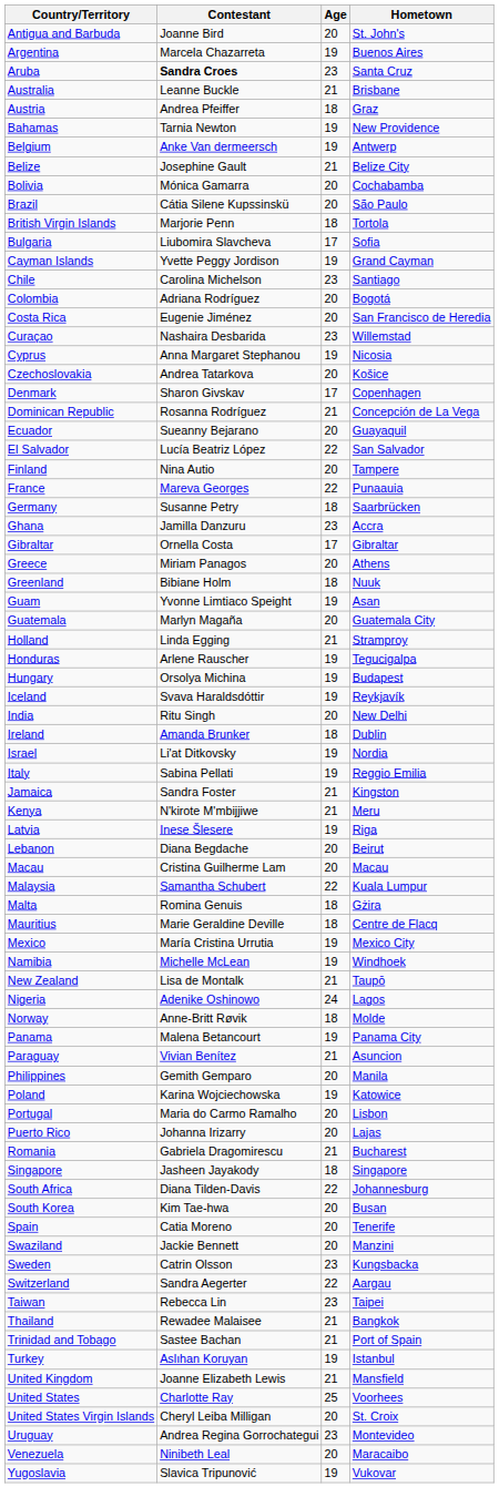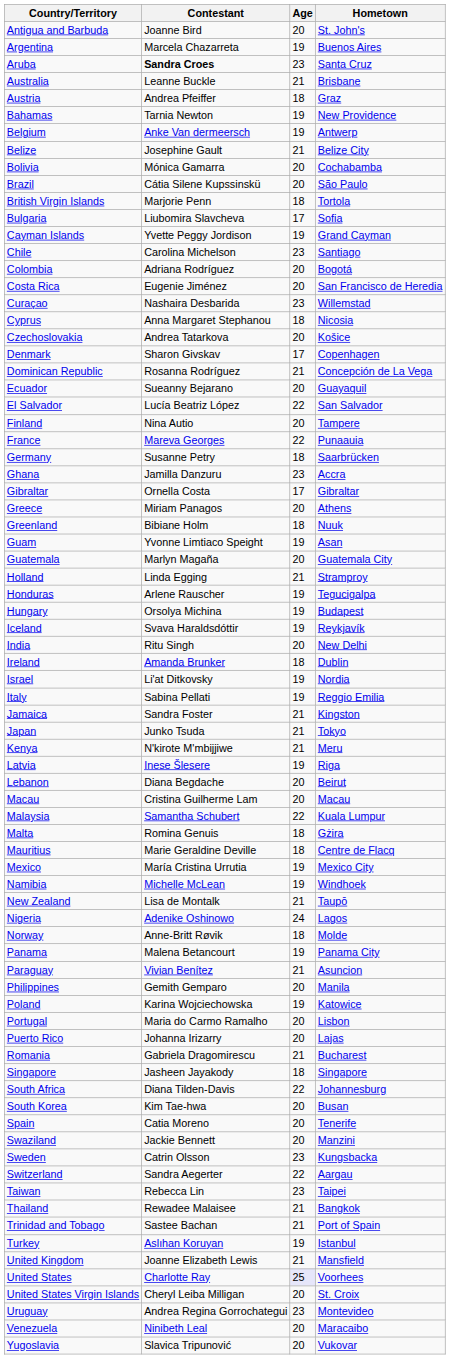Cyprus | Age: 19 -> 18
+ row: Japan | Junko Tsuda | 21 | Tokyo
United States | Age: no background -> lavender background
Yugoslavia | Age: 19 -> 20
